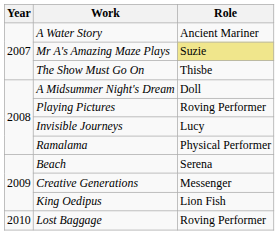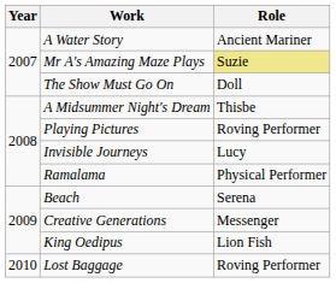The Show Must Go On | Role: Thisbe -> Doll
A Midsummer Night's Dream | Role: Doll -> Thisbe
